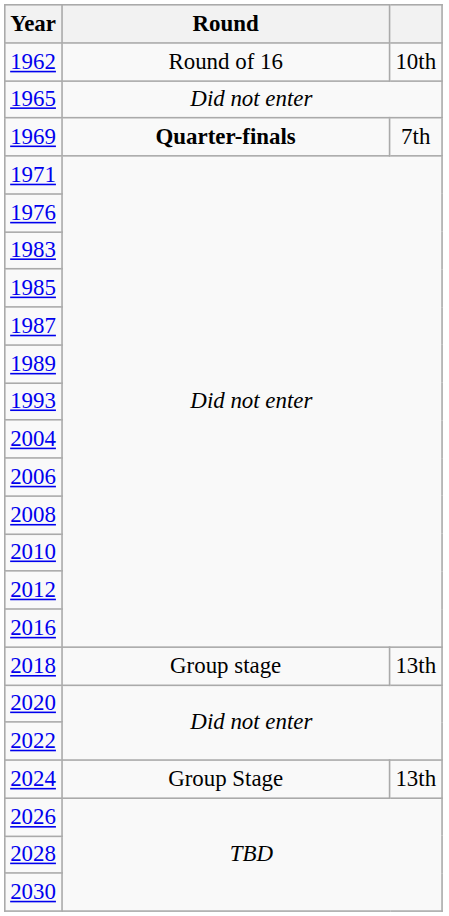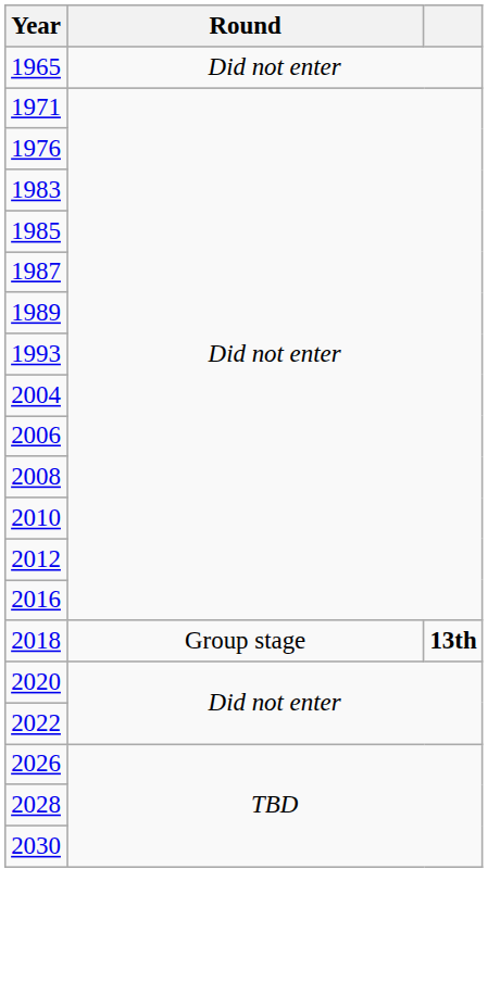- row: 1962 | Round of 16 | 10th
- row: 1969 | Quarter-finals | 7th
2018 | column 3: normal -> bold
- row: 2024 | Group Stage | 13th
